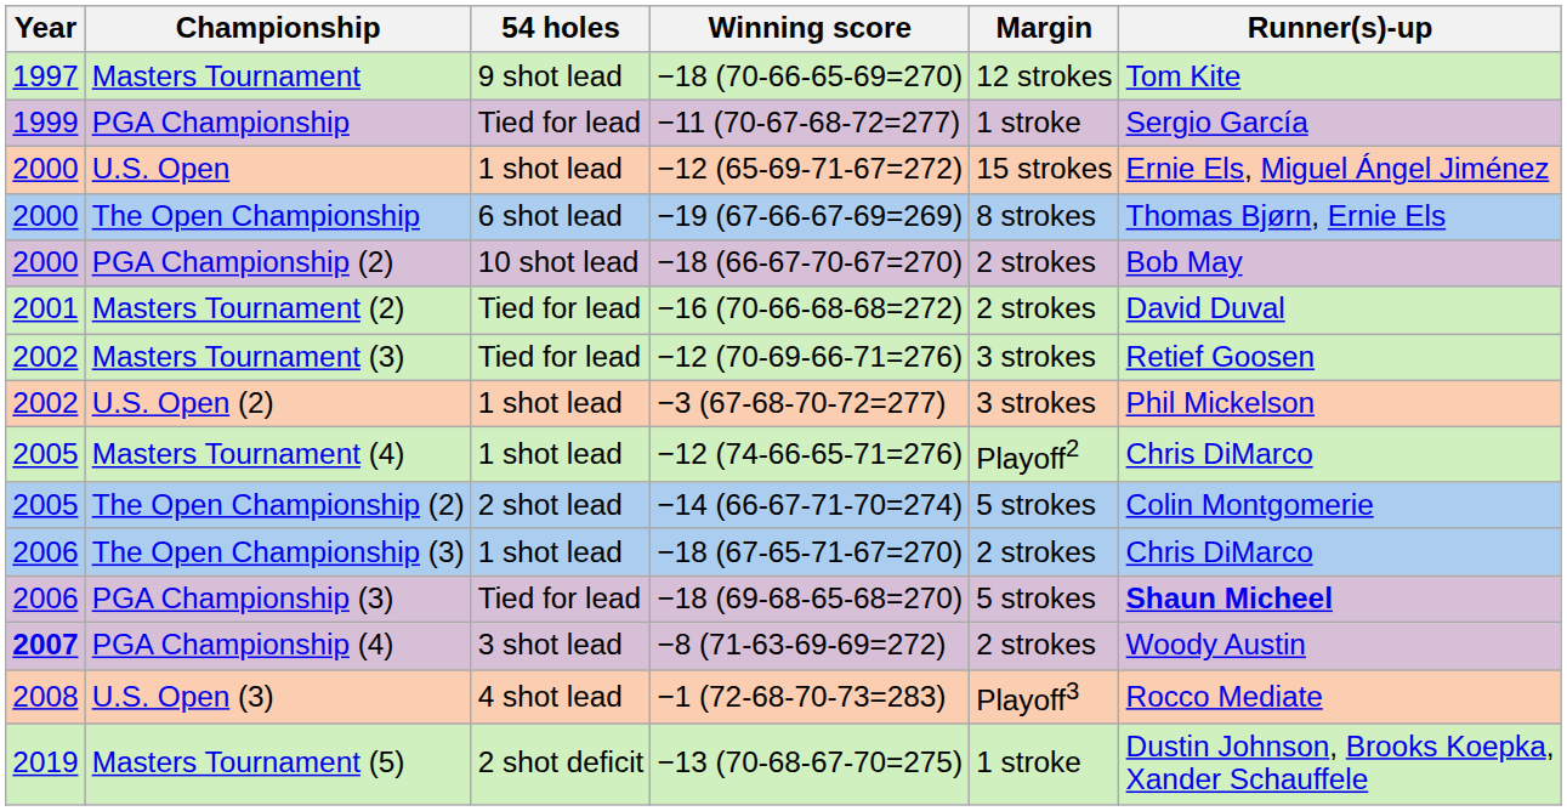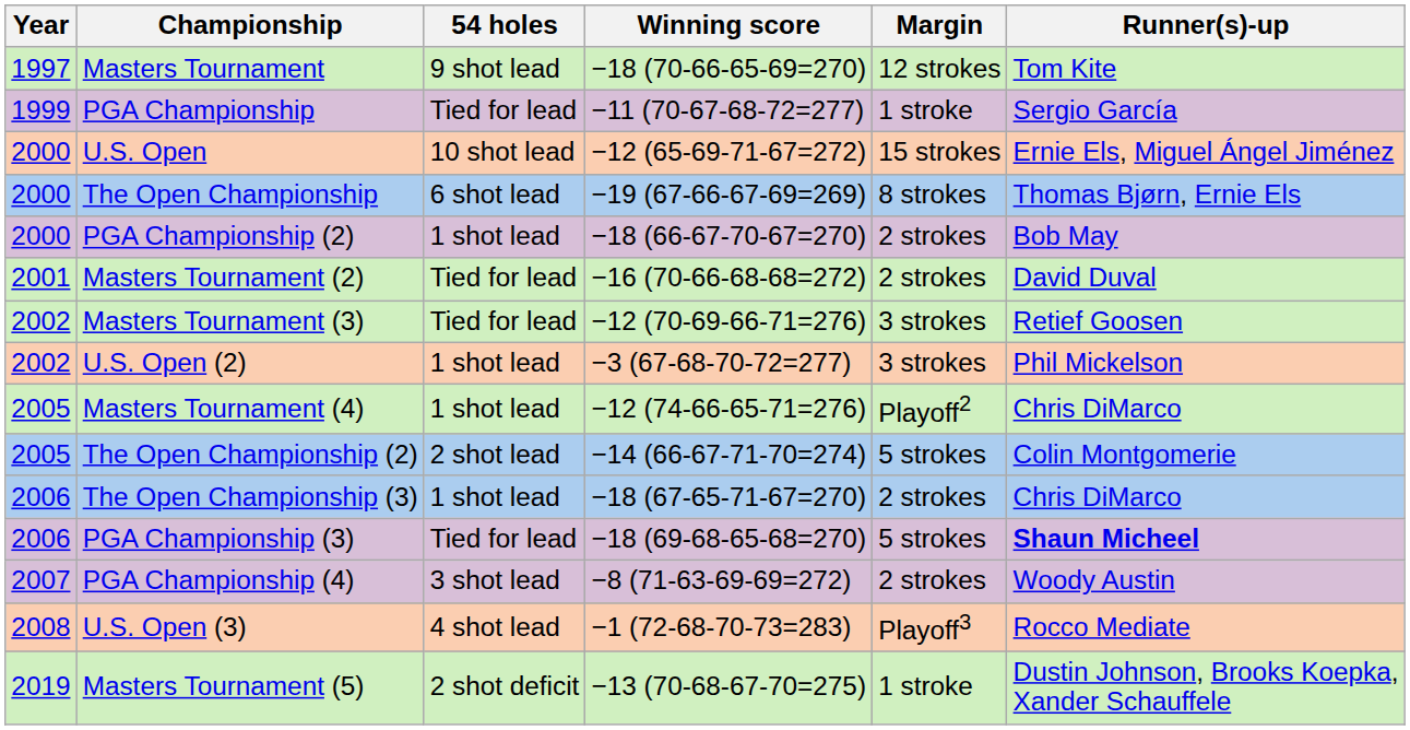U.S. Open | 54 holes: 1 shot lead -> 10 shot lead
PGA Championship (2) | 54 holes: 10 shot lead -> 1 shot lead
PGA Championship (4) | Year: bold -> normal
